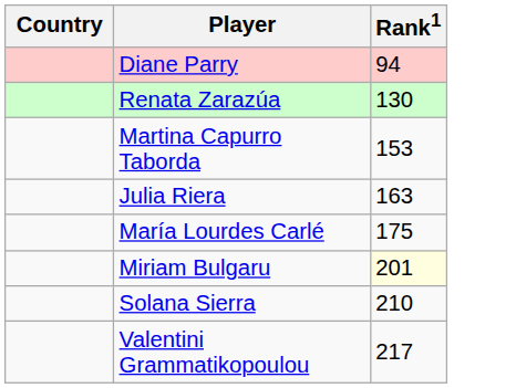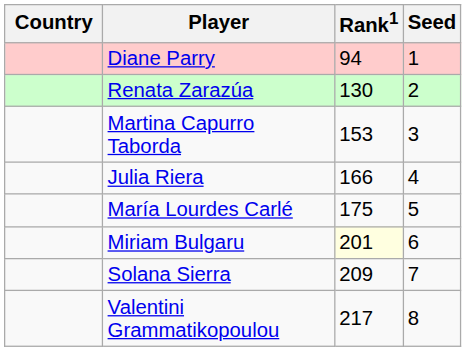+ column: Seed | 1 | 2 | 3 | 4 | 5 | 6 | 7 | 8
Julia Riera | Rank1: 163 -> 166
Solana Sierra | Rank1: 210 -> 209
